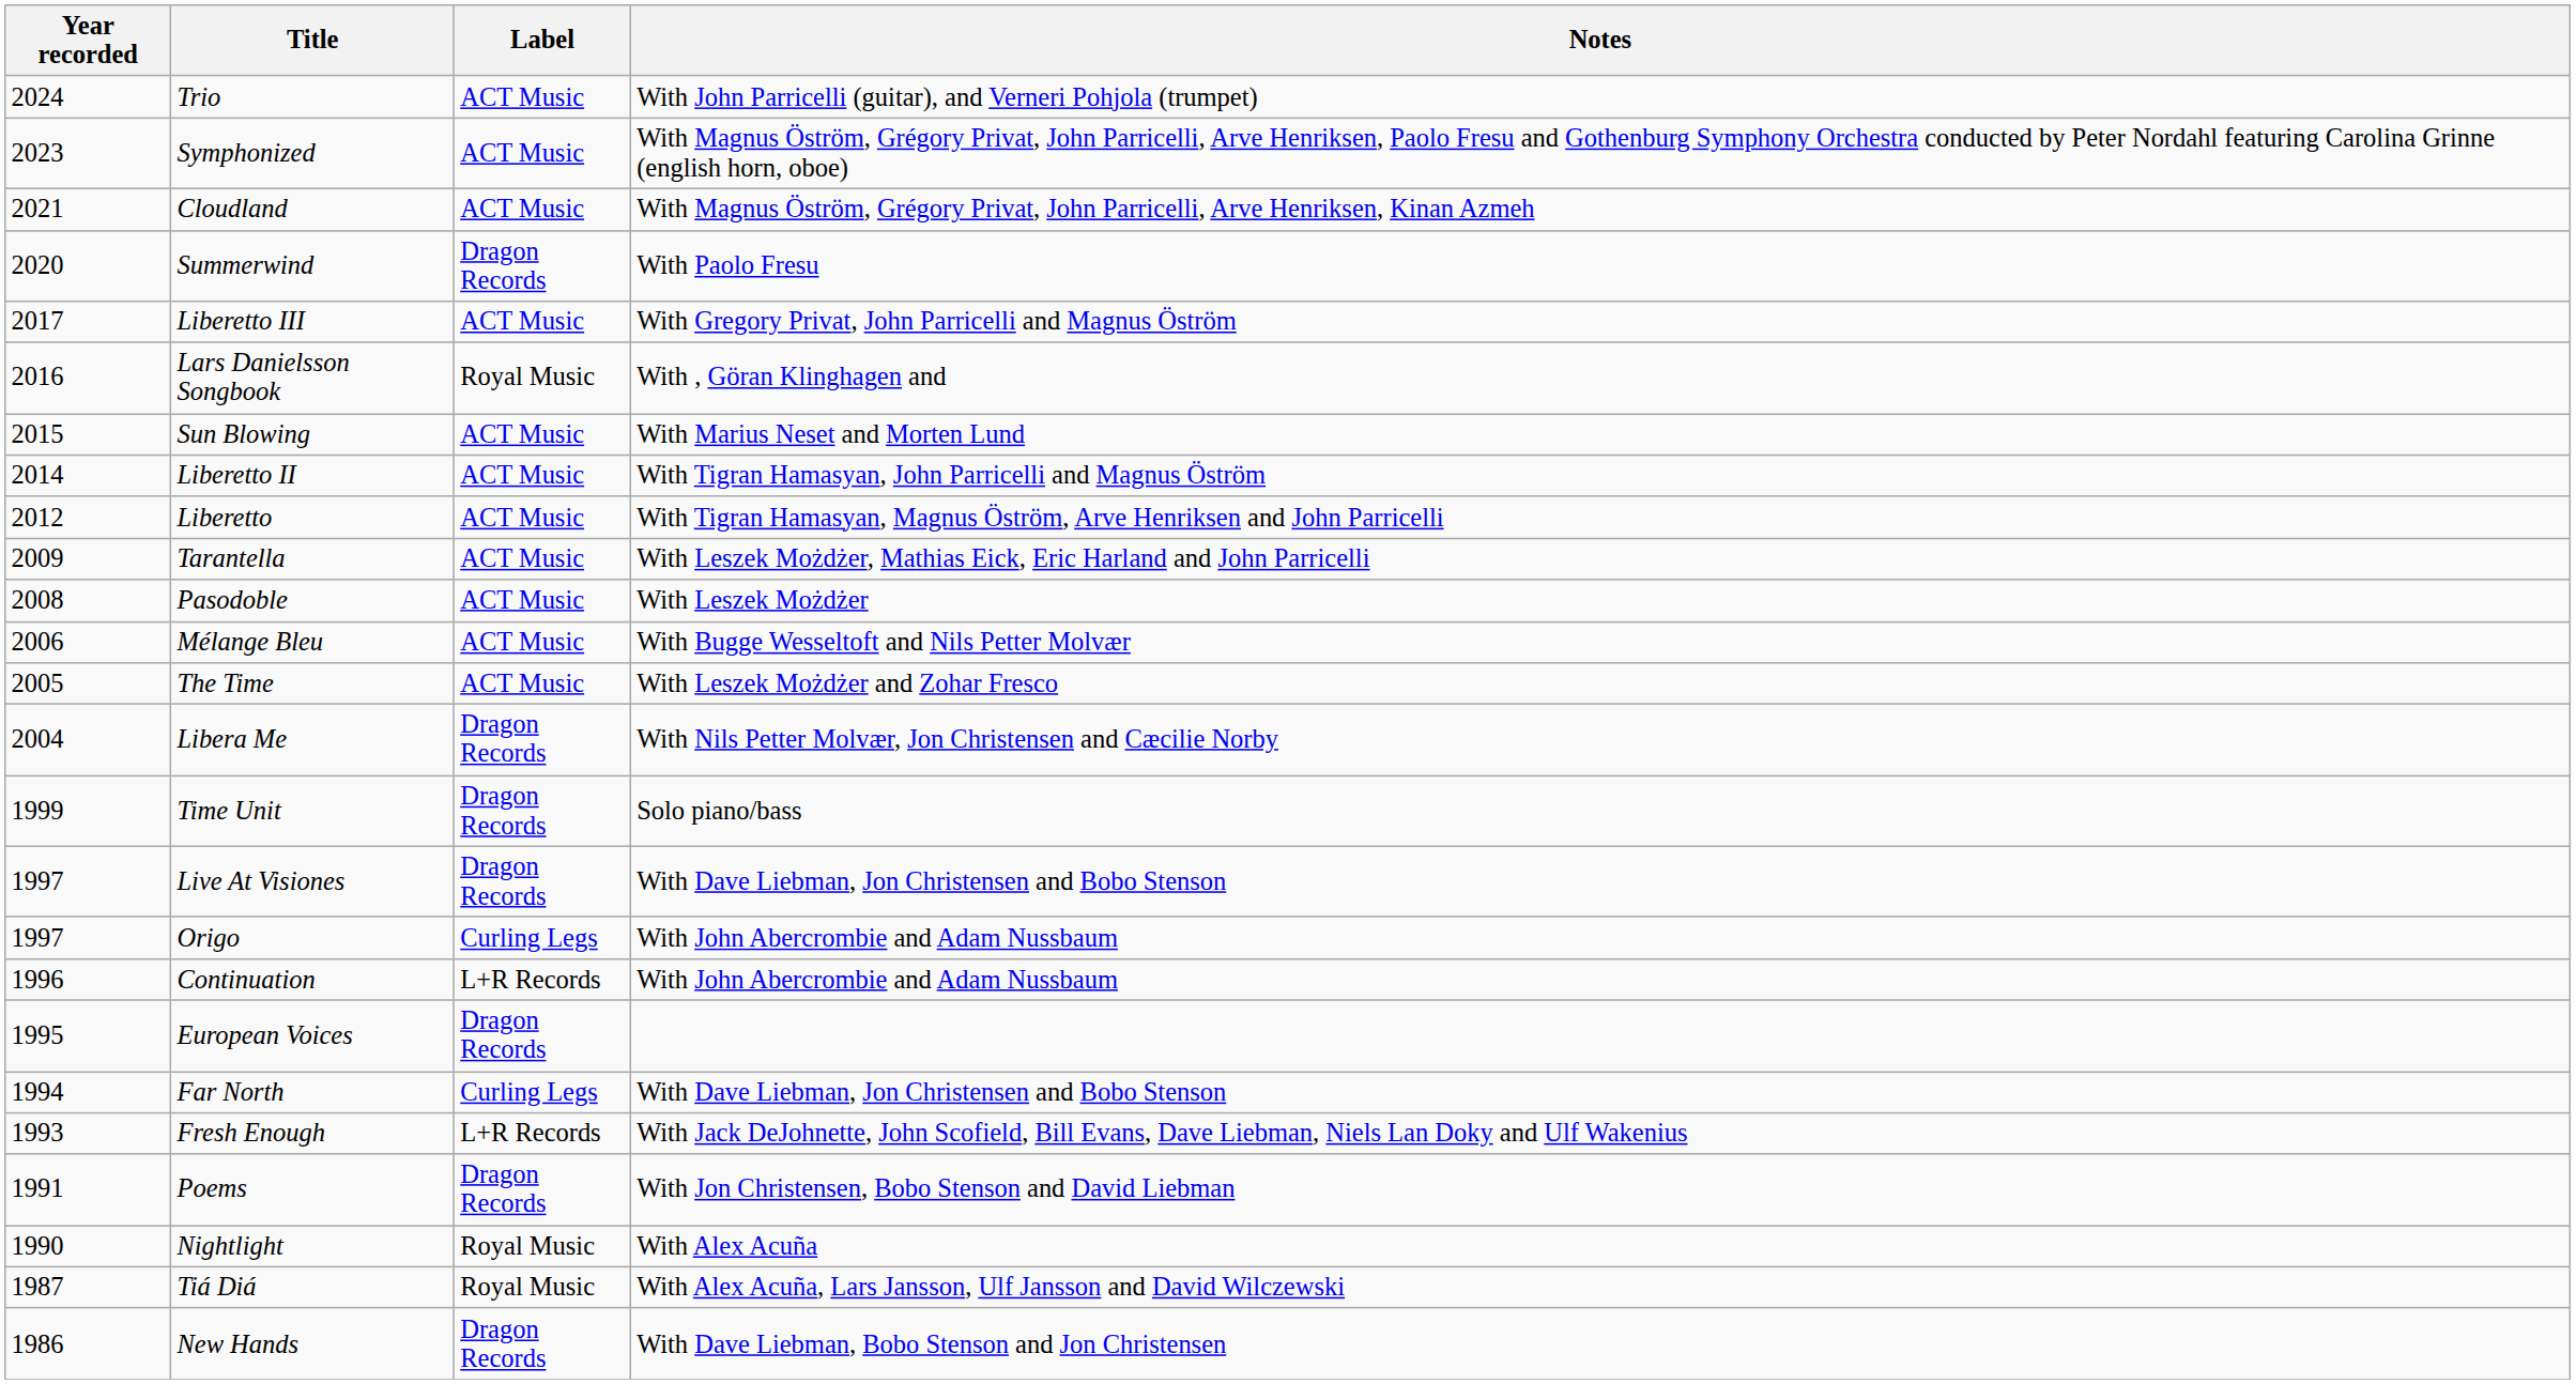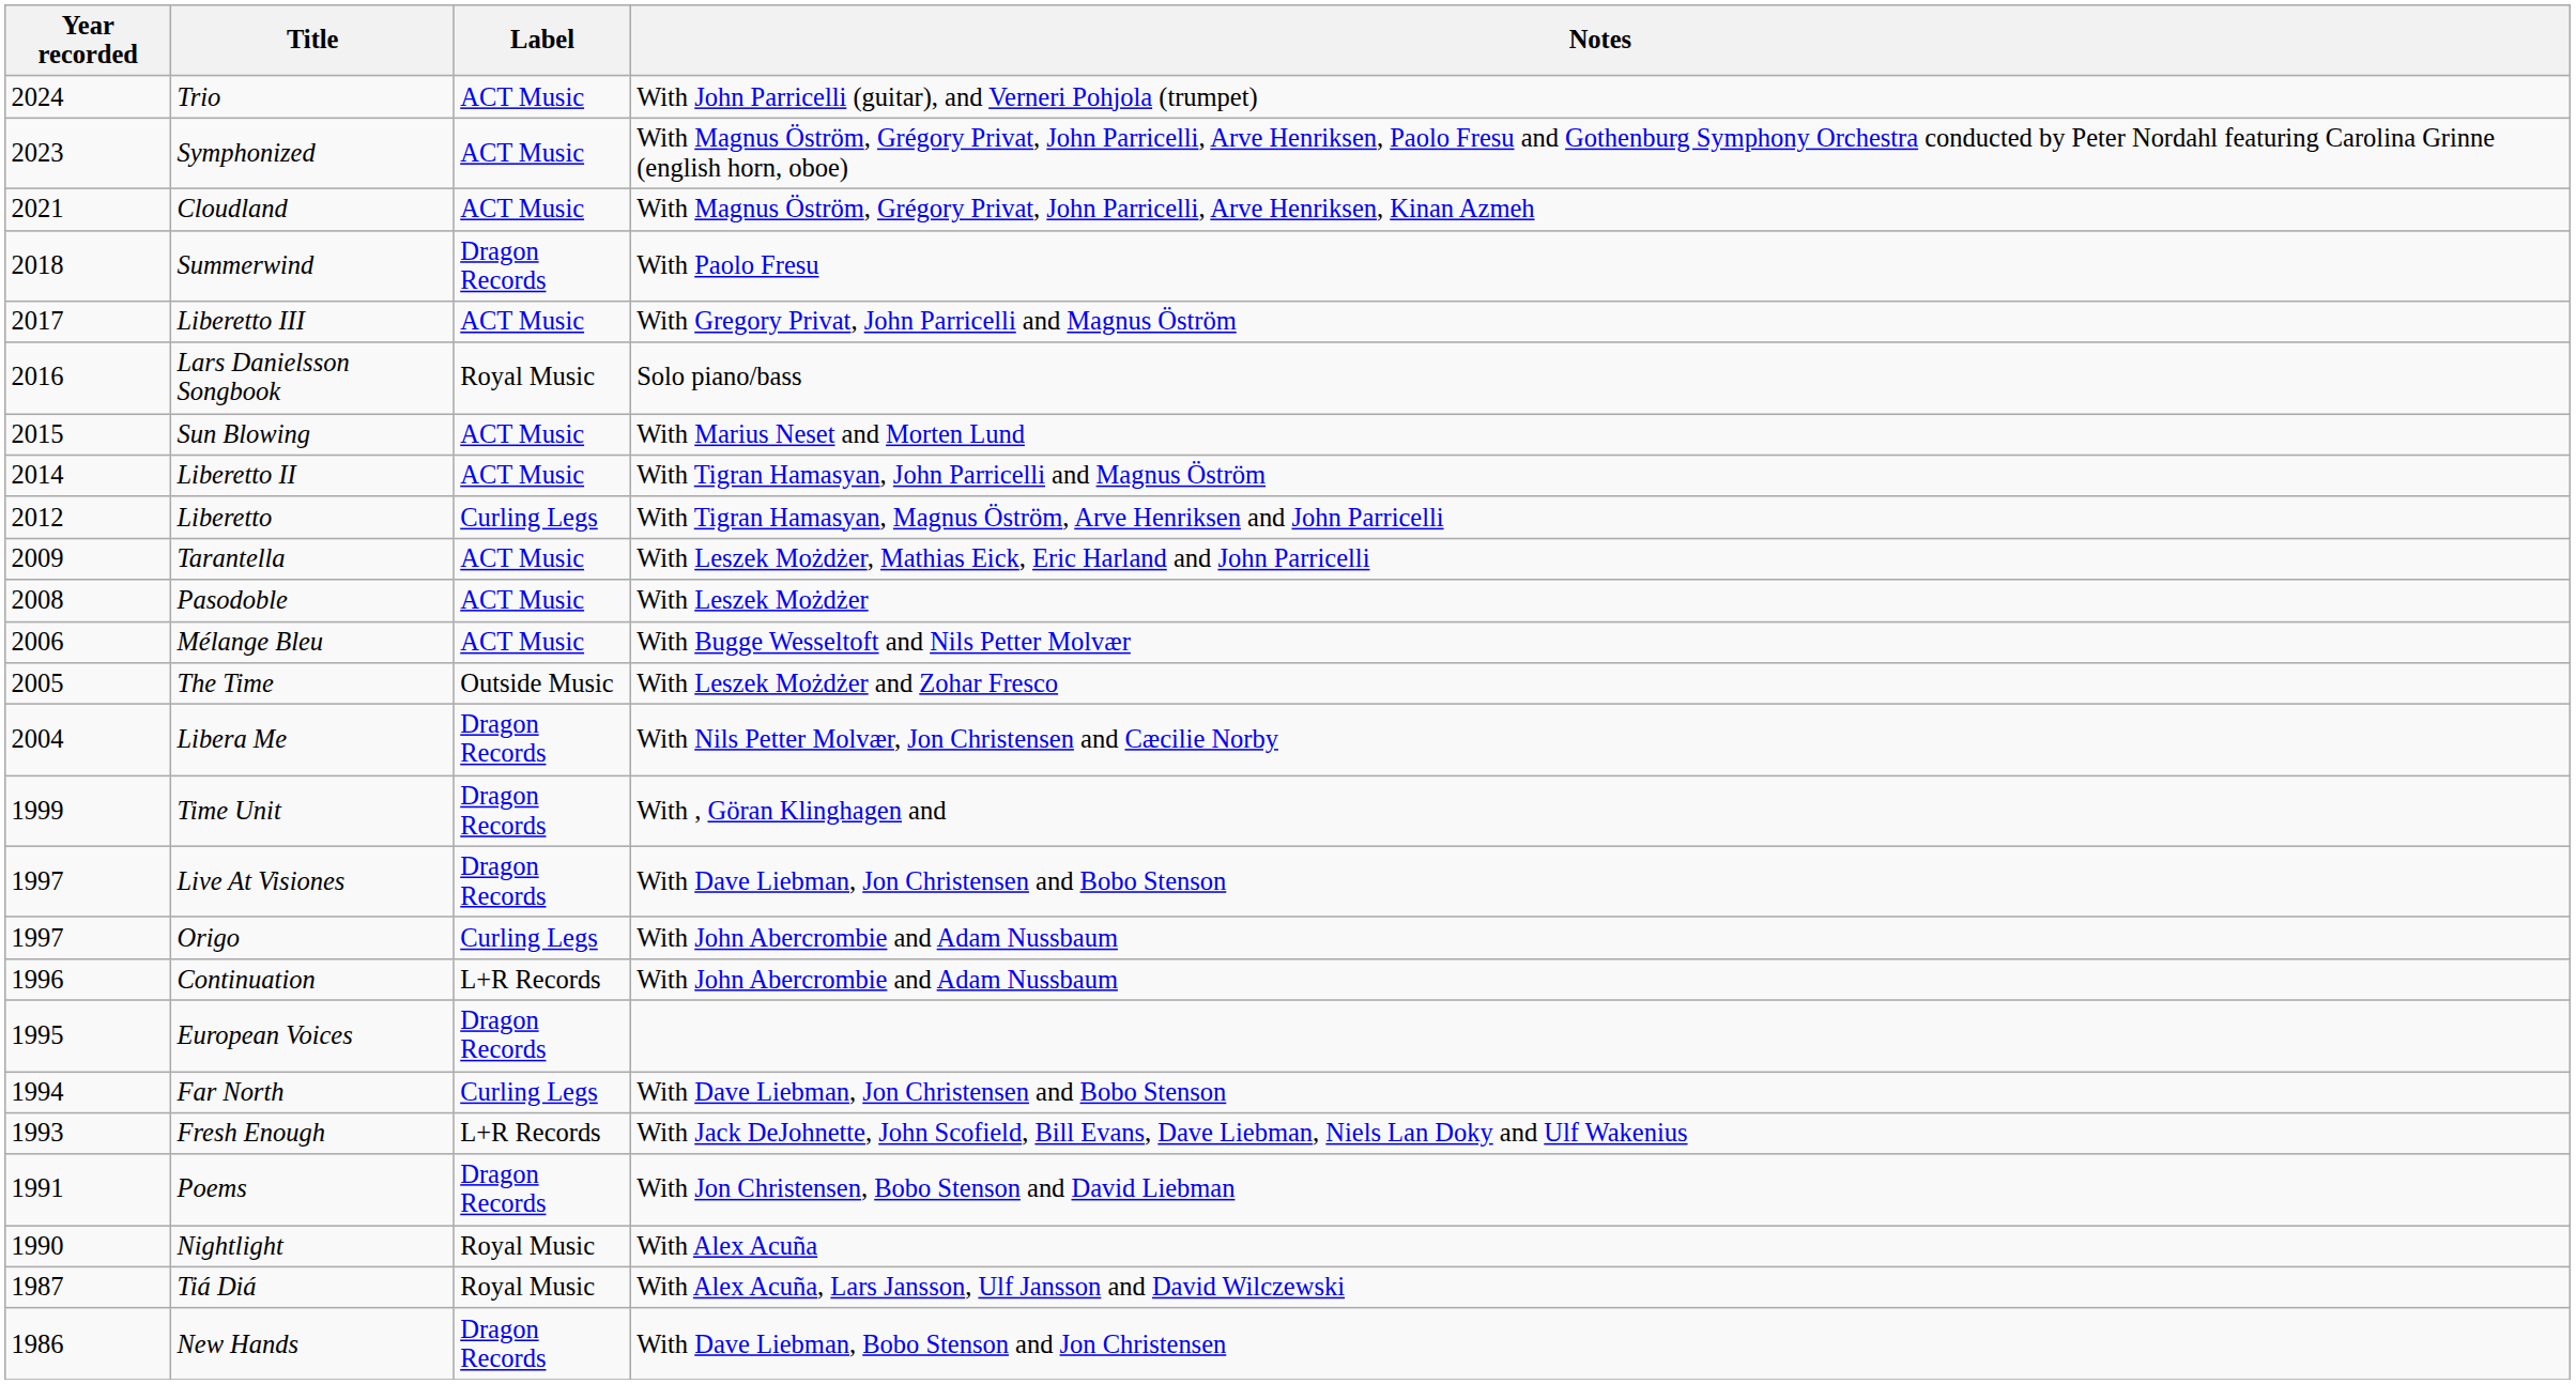Summerwind | Year recorded: 2020 -> 2018
Lars Danielsson Songbook | Notes: With , Göran Klinghagen and -> Solo piano/bass
Liberetto | Label: ACT Music -> Curling Legs
The Time | Label: ACT Music -> Outside Music
Time Unit | Notes: Solo piano/bass -> With , Göran Klinghagen and
